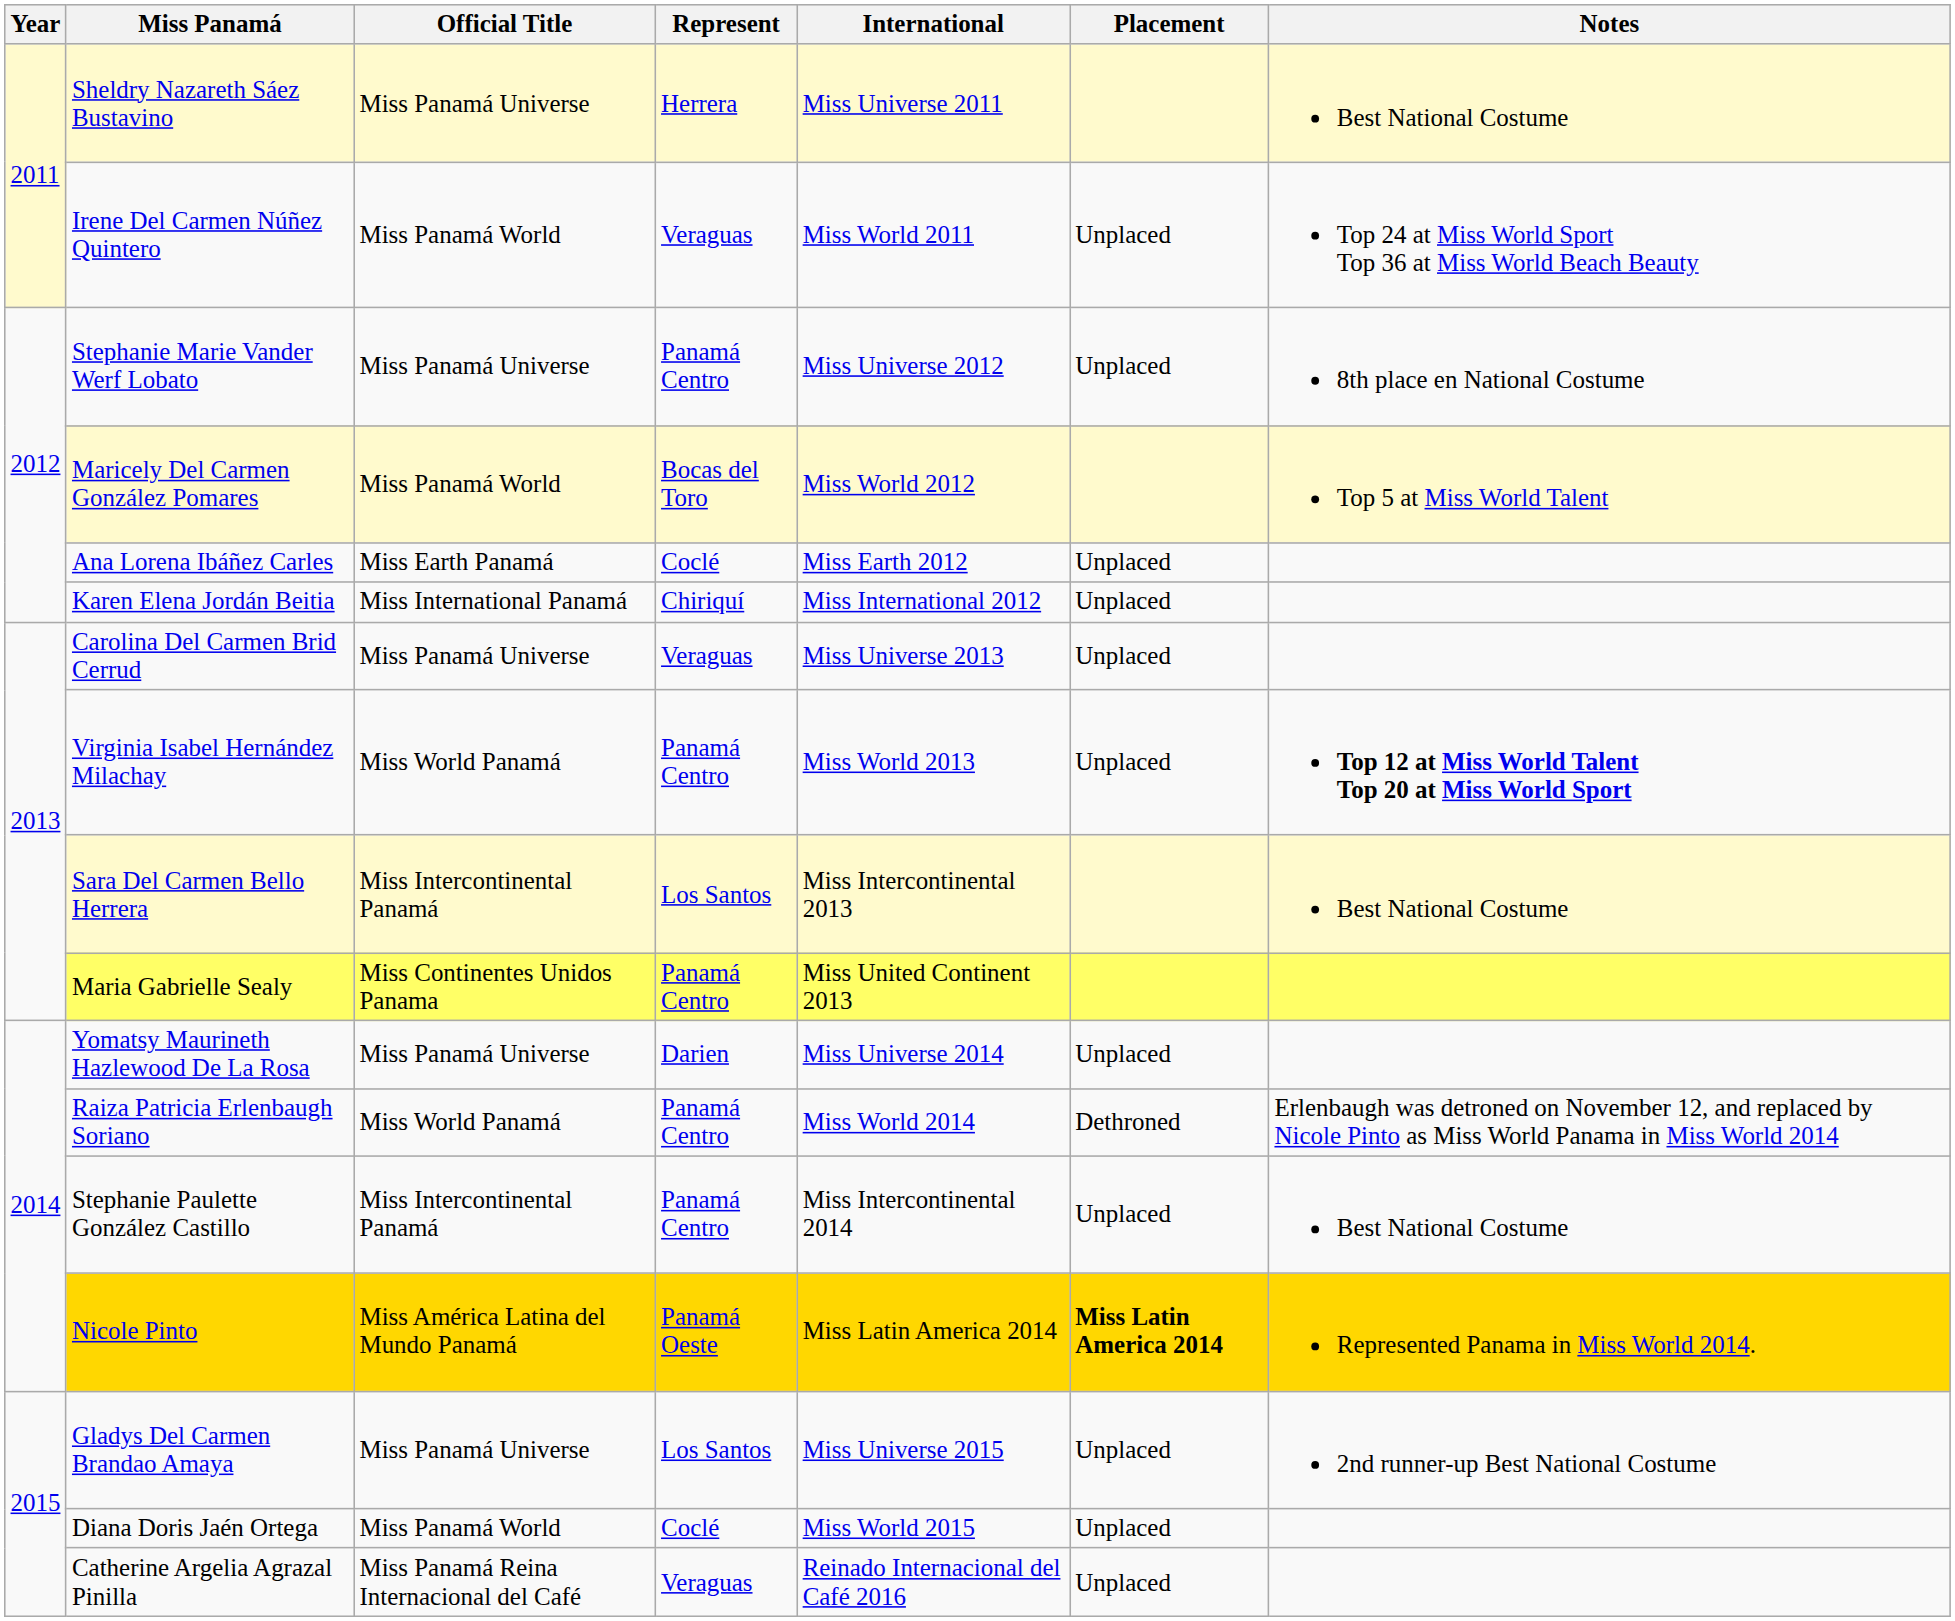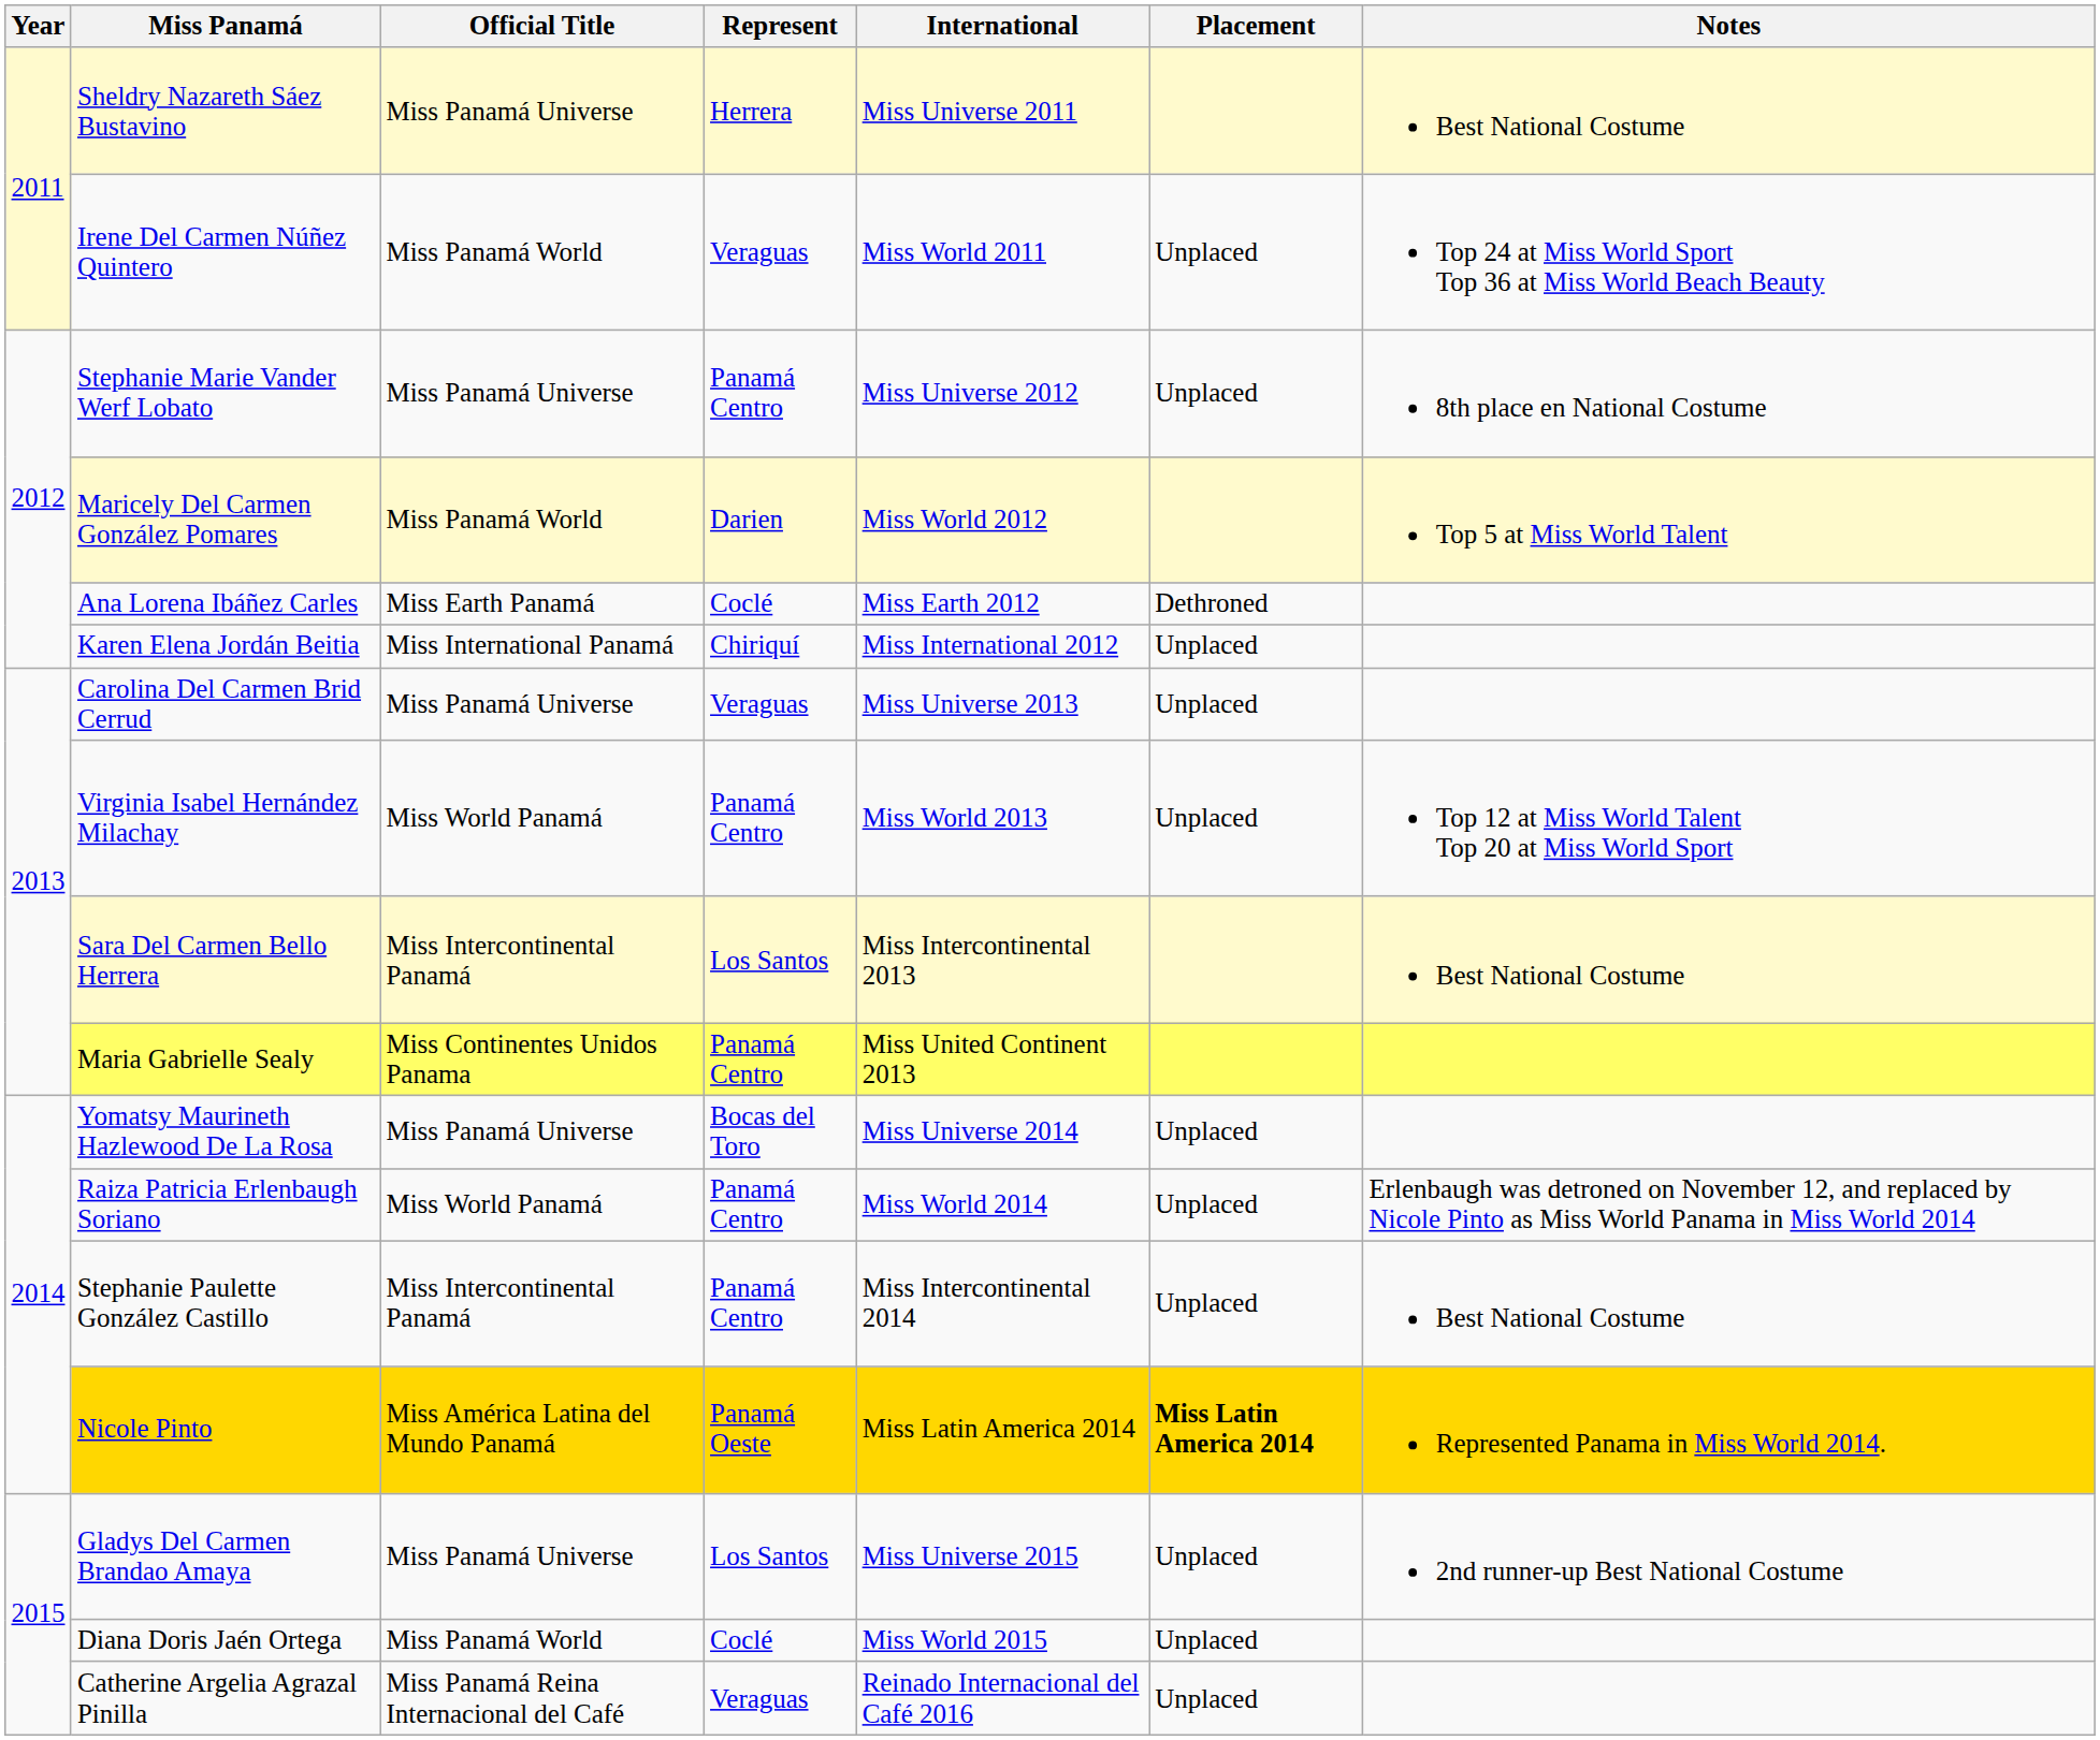Maricely Del Carmen González Pomares | Represent: Bocas del Toro -> Darien
Ana Lorena Ibáñez Carles | Placement: Unplaced -> Dethroned
Virginia Isabel Hernández Milachay | Notes: bold -> normal
Yomatsy Maurineth Hazlewood De La Rosa | Represent: Darien -> Bocas del Toro
Raiza Patricia Erlenbaugh Soriano | Placement: Dethroned -> Unplaced
